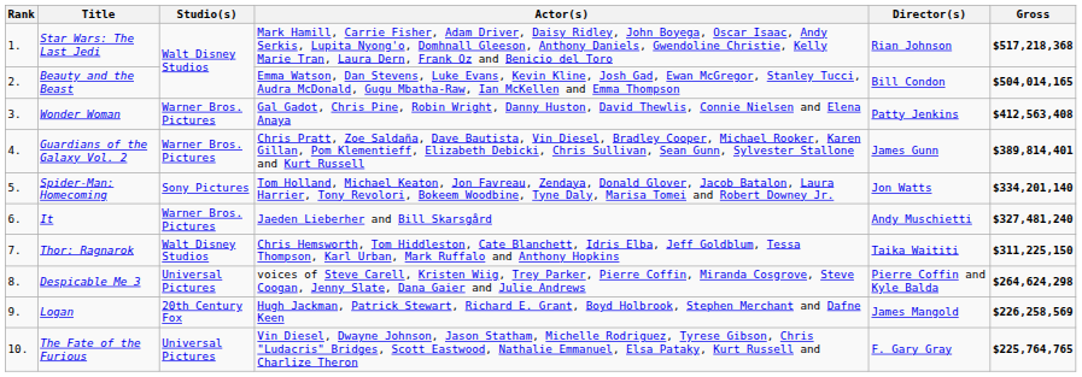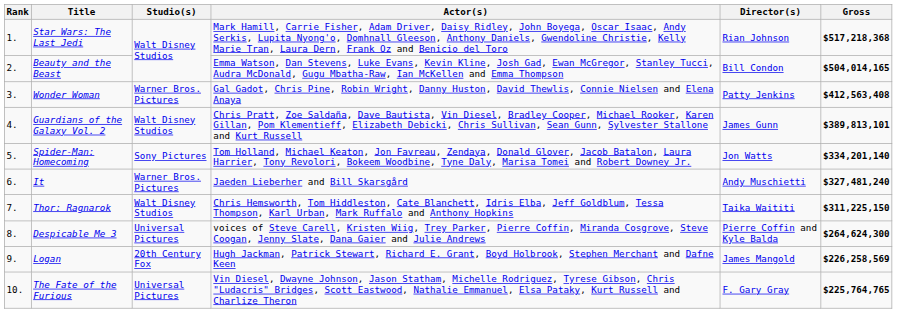Guardians of the Galaxy Vol. 2 | Studio(s): Warner Bros. Pictures -> Walt Disney Studios
Guardians of the Galaxy Vol. 2 | Gross: $389,814,401 -> $389,813,101
Despicable Me 3 | Gross: $264,624,298 -> $264,624,300
